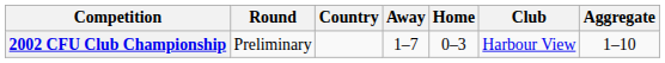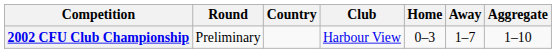columns swapped: Club <-> Away
